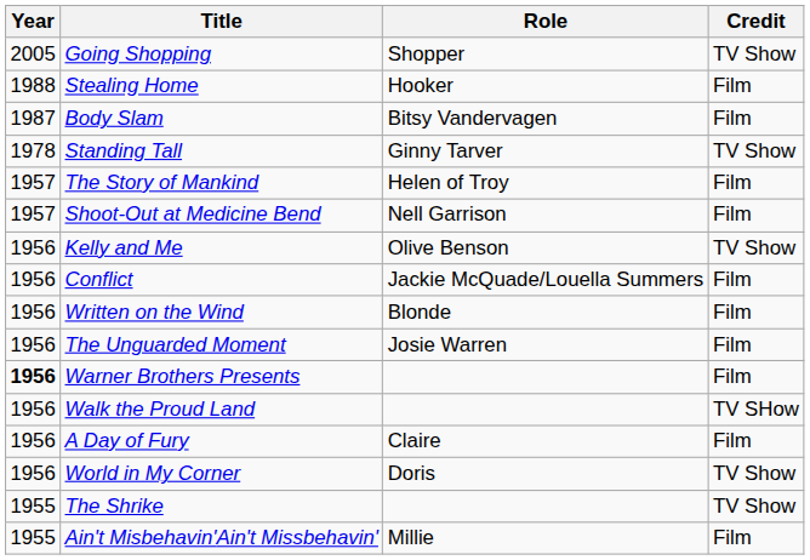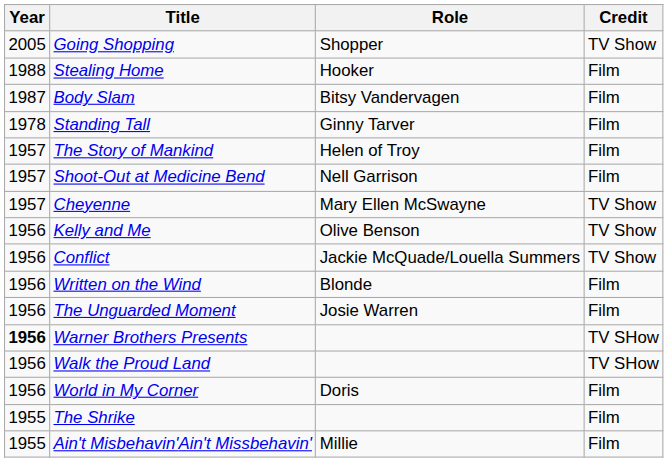Standing Tall | Credit: TV Show -> Film
+ row: 1957 | Cheyenne | Mary Ellen McSwayne | TV Show
Conflict | Credit: Film -> TV Show
Warner Brothers Presents | Credit: Film -> TV SHow
- row: 1956 | A Day of Fury | Claire | Film
World in My Corner | Credit: TV Show -> Film
The Shrike | Credit: TV Show -> Film
